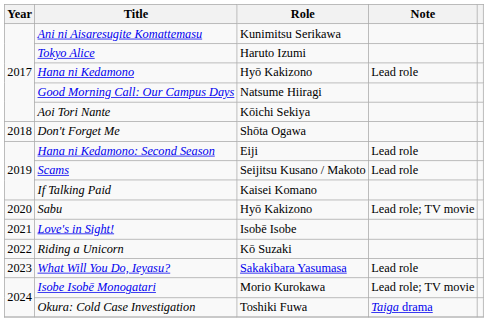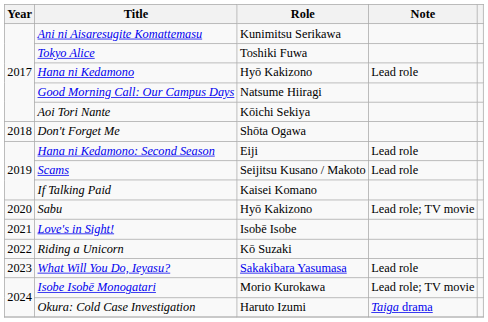Tokyo Alice | Role: Haruto Izumi -> Toshiki Fuwa
Okura: Cold Case Investigation | Role: Toshiki Fuwa -> Haruto Izumi
